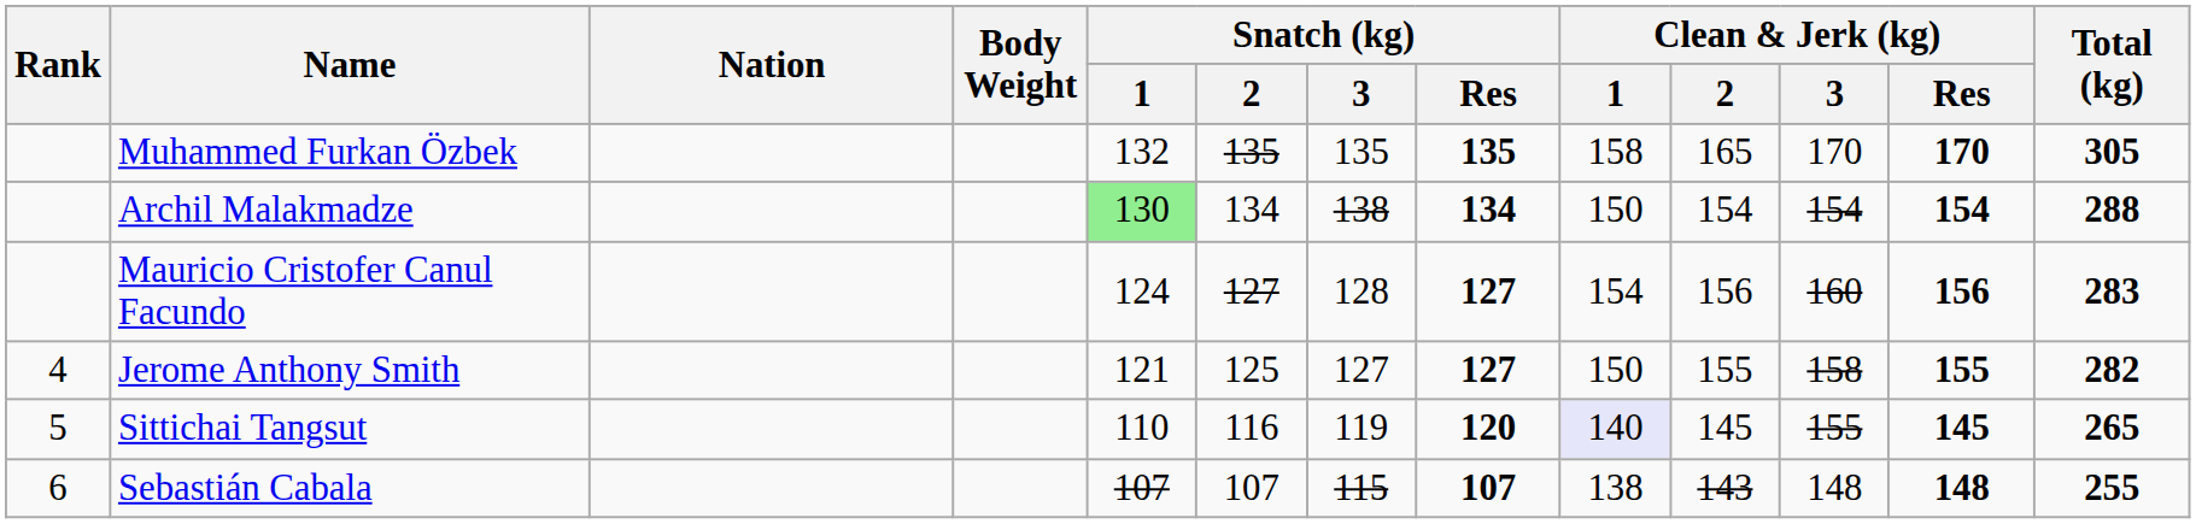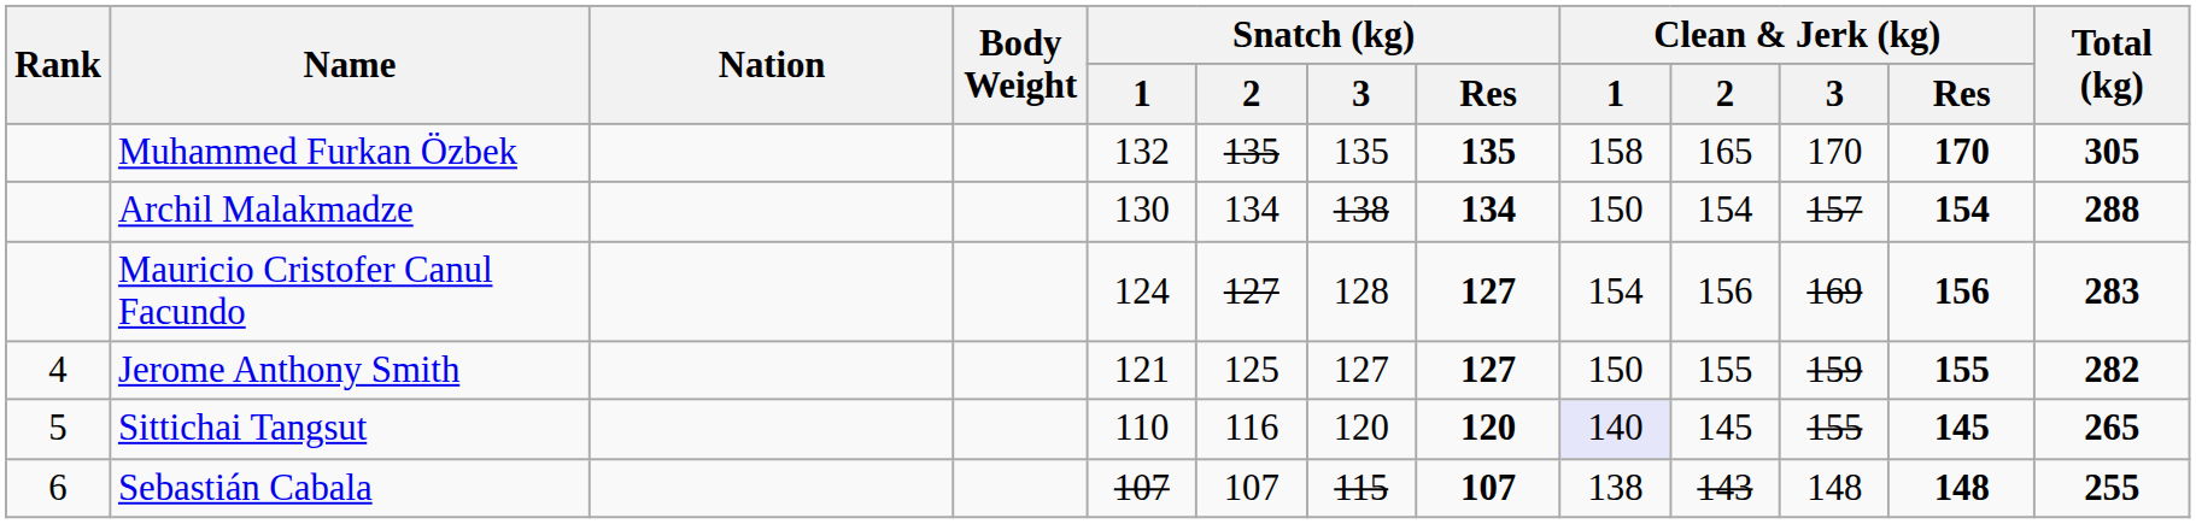Archil Malakmadze | Snatch (kg) / 1: lightgreen background -> no background
Archil Malakmadze | Clean & Jerk (kg) / 3: 154 -> 157
Mauricio Cristofer Canul Facundo | Clean & Jerk (kg) / 3: 160 -> 169
Jerome Anthony Smith | Clean & Jerk (kg) / 3: 158 -> 159
Sittichai Tangsut | Snatch (kg) / 3: 119 -> 120
